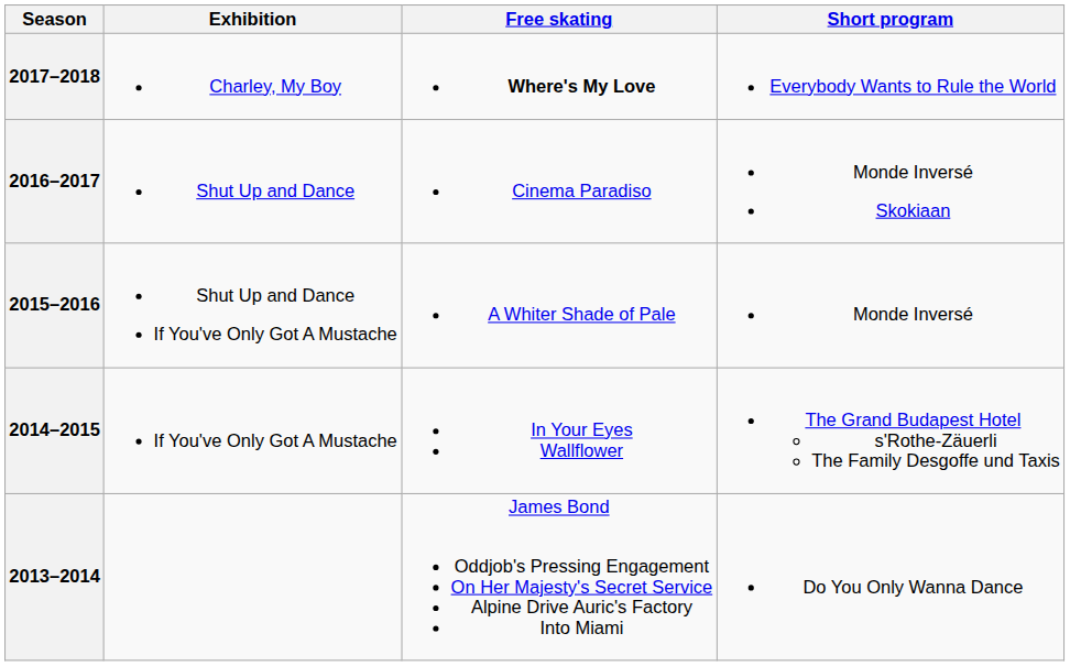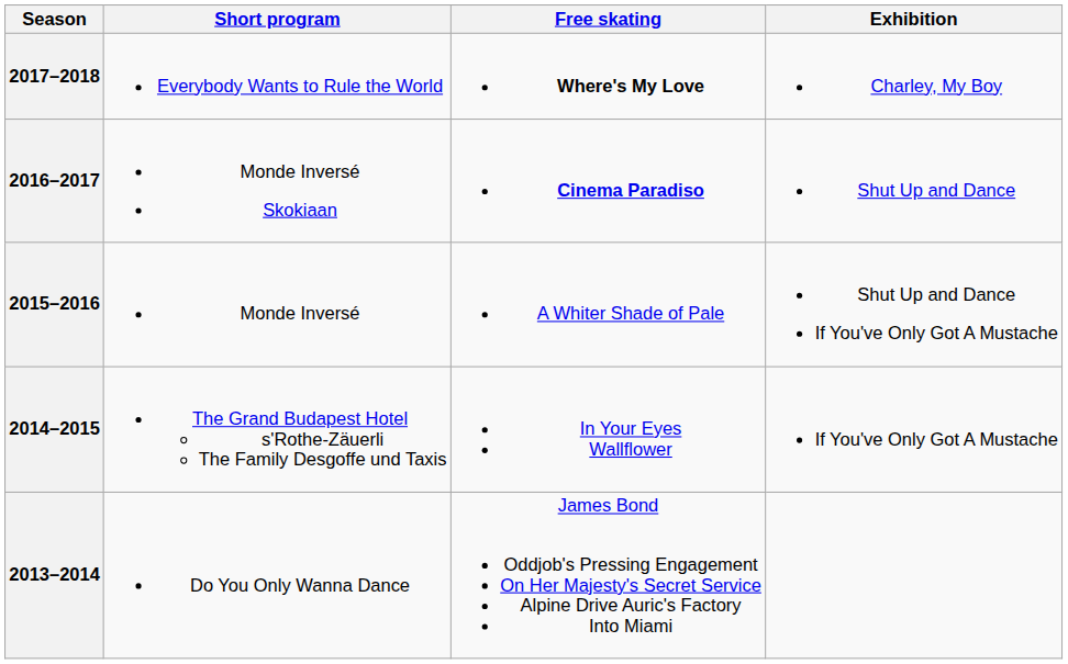columns swapped: Short program <-> Exhibition
2016–2017 | Free skating: normal -> bold
